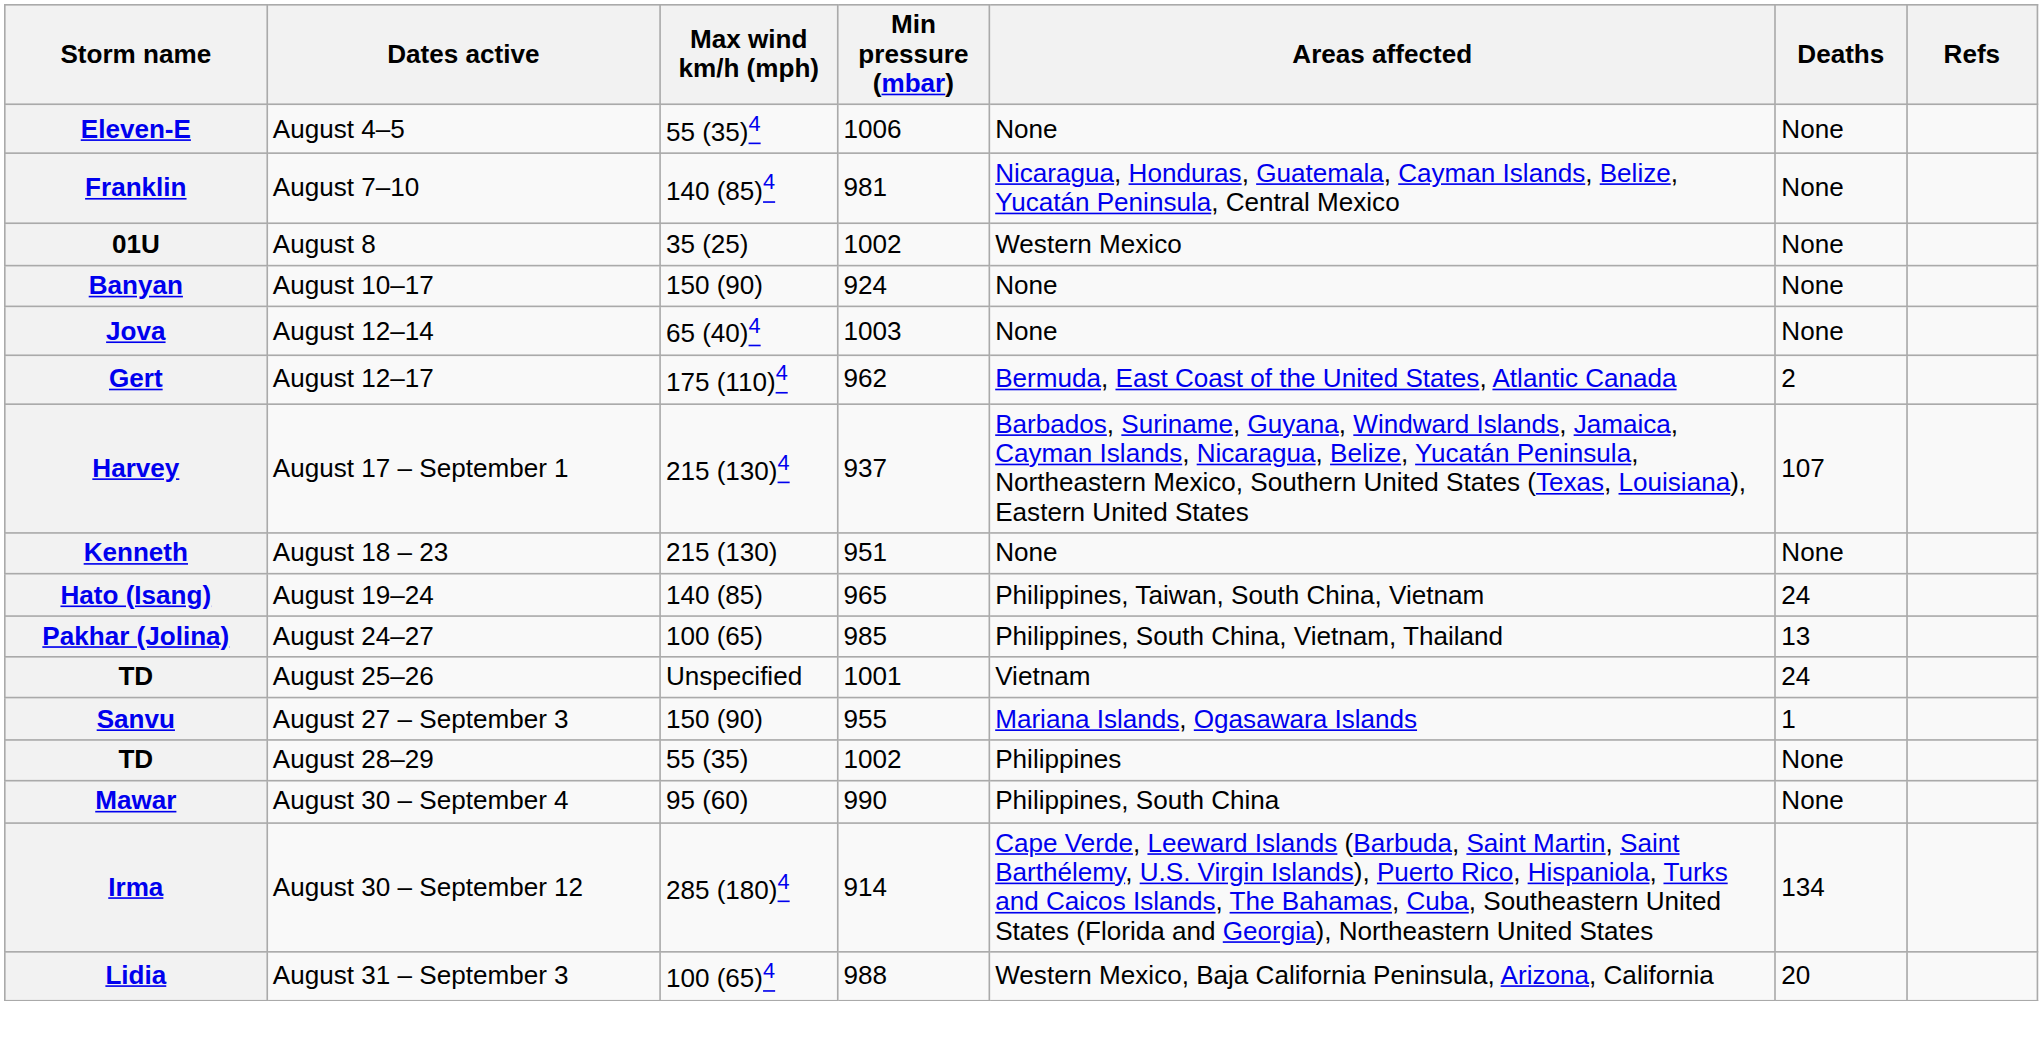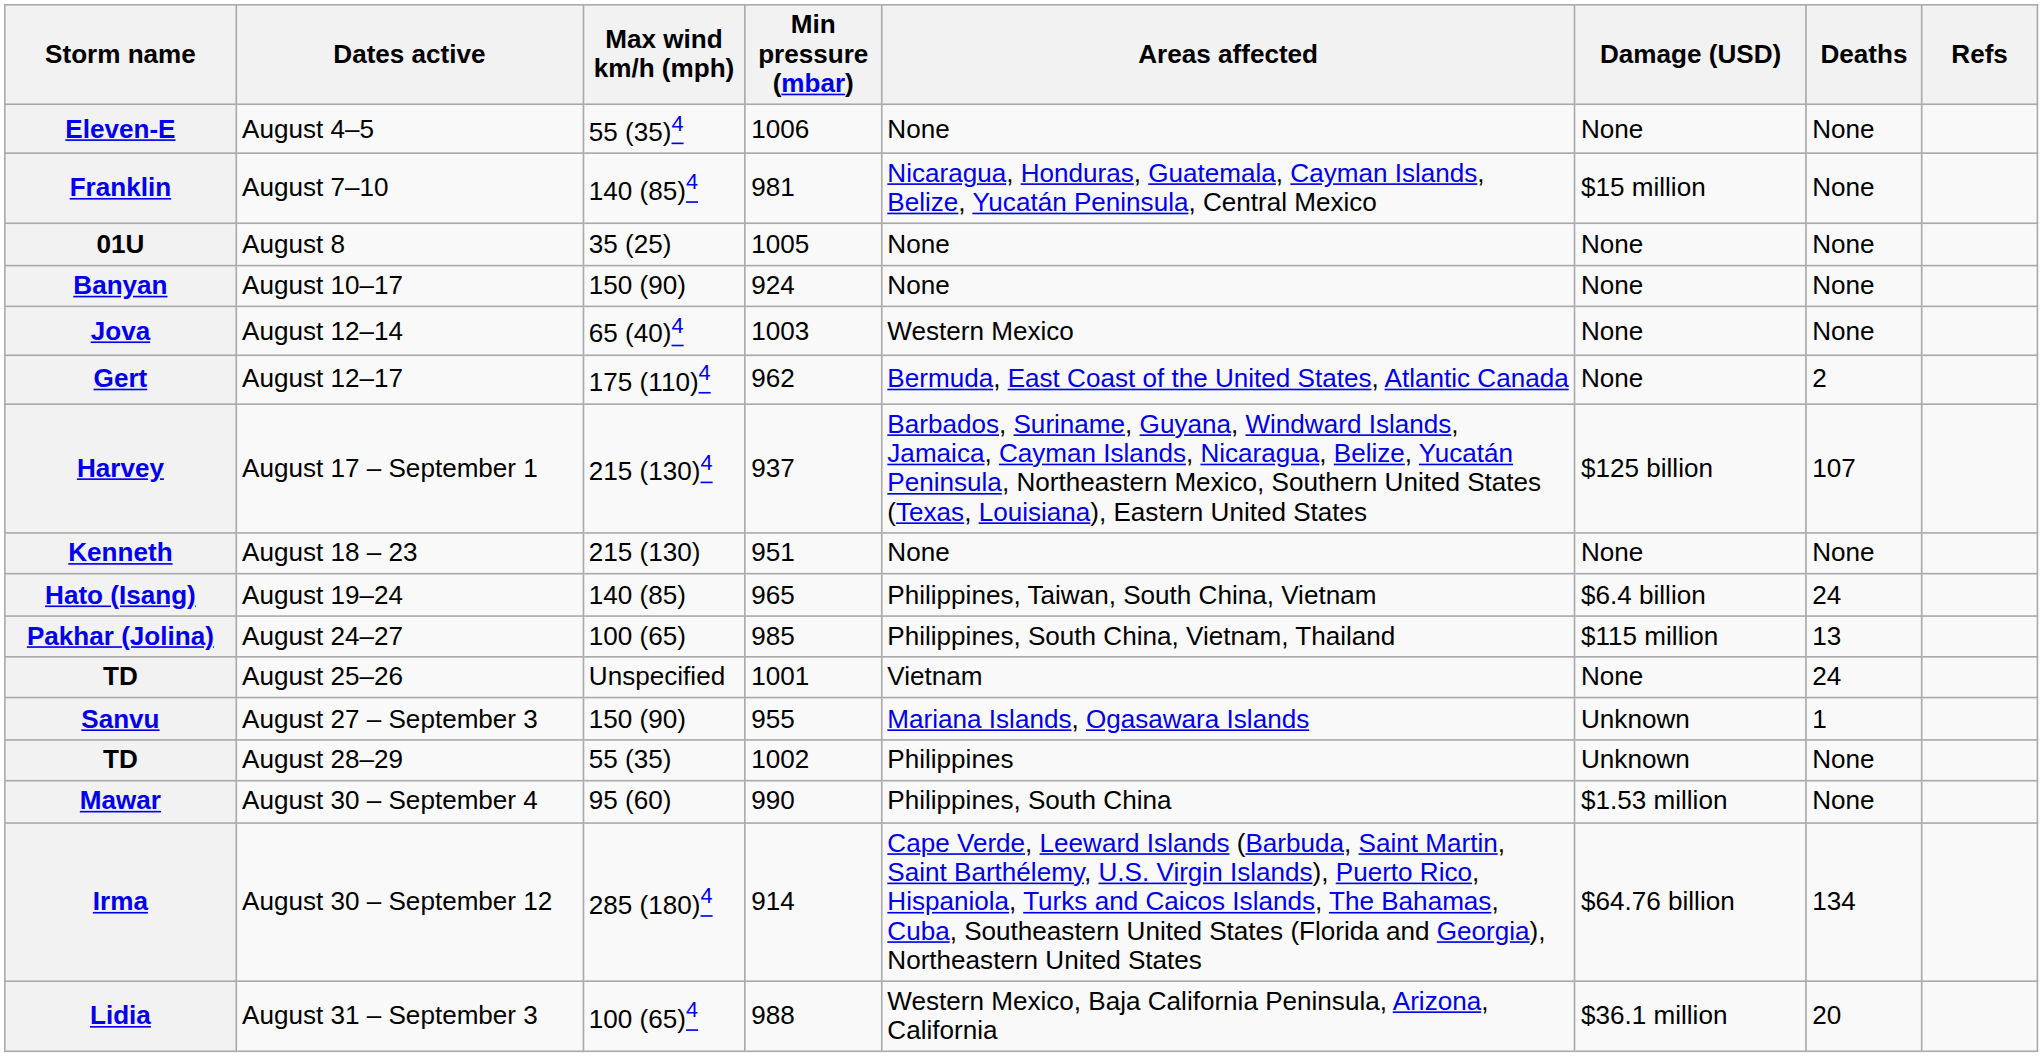+ column: Damage (USD) | None | $15 million | None | None | None | None | $125 billion | None | $6.4 billion | $115 million | None | Unknown | Unknown | $1.53 million | $64.76 billion | $36.1 million
01U | Min pressure (mbar): 1002 -> 1005
01U | Areas affected: Western Mexico -> None
Jova | Areas affected: None -> Western Mexico
